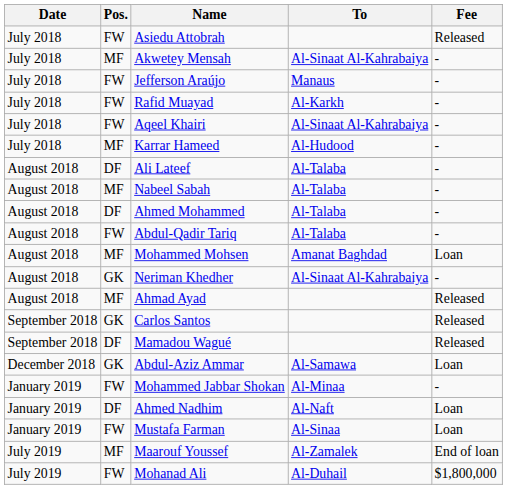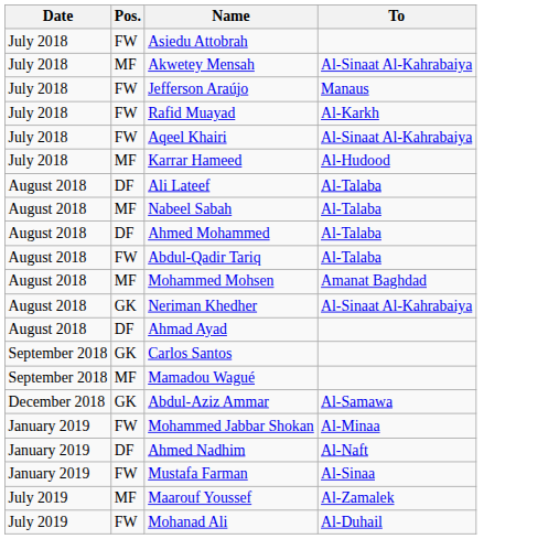- column: Fee | Released | - | - | - | - | - | - | - | - | - | Loan | - | Released | Released | Released | Loan | - | Loan | Loan | End of loan | $1,800,000
Ahmad Ayad | Pos.: MF -> DF
Mamadou Wagué | Pos.: DF -> MF
